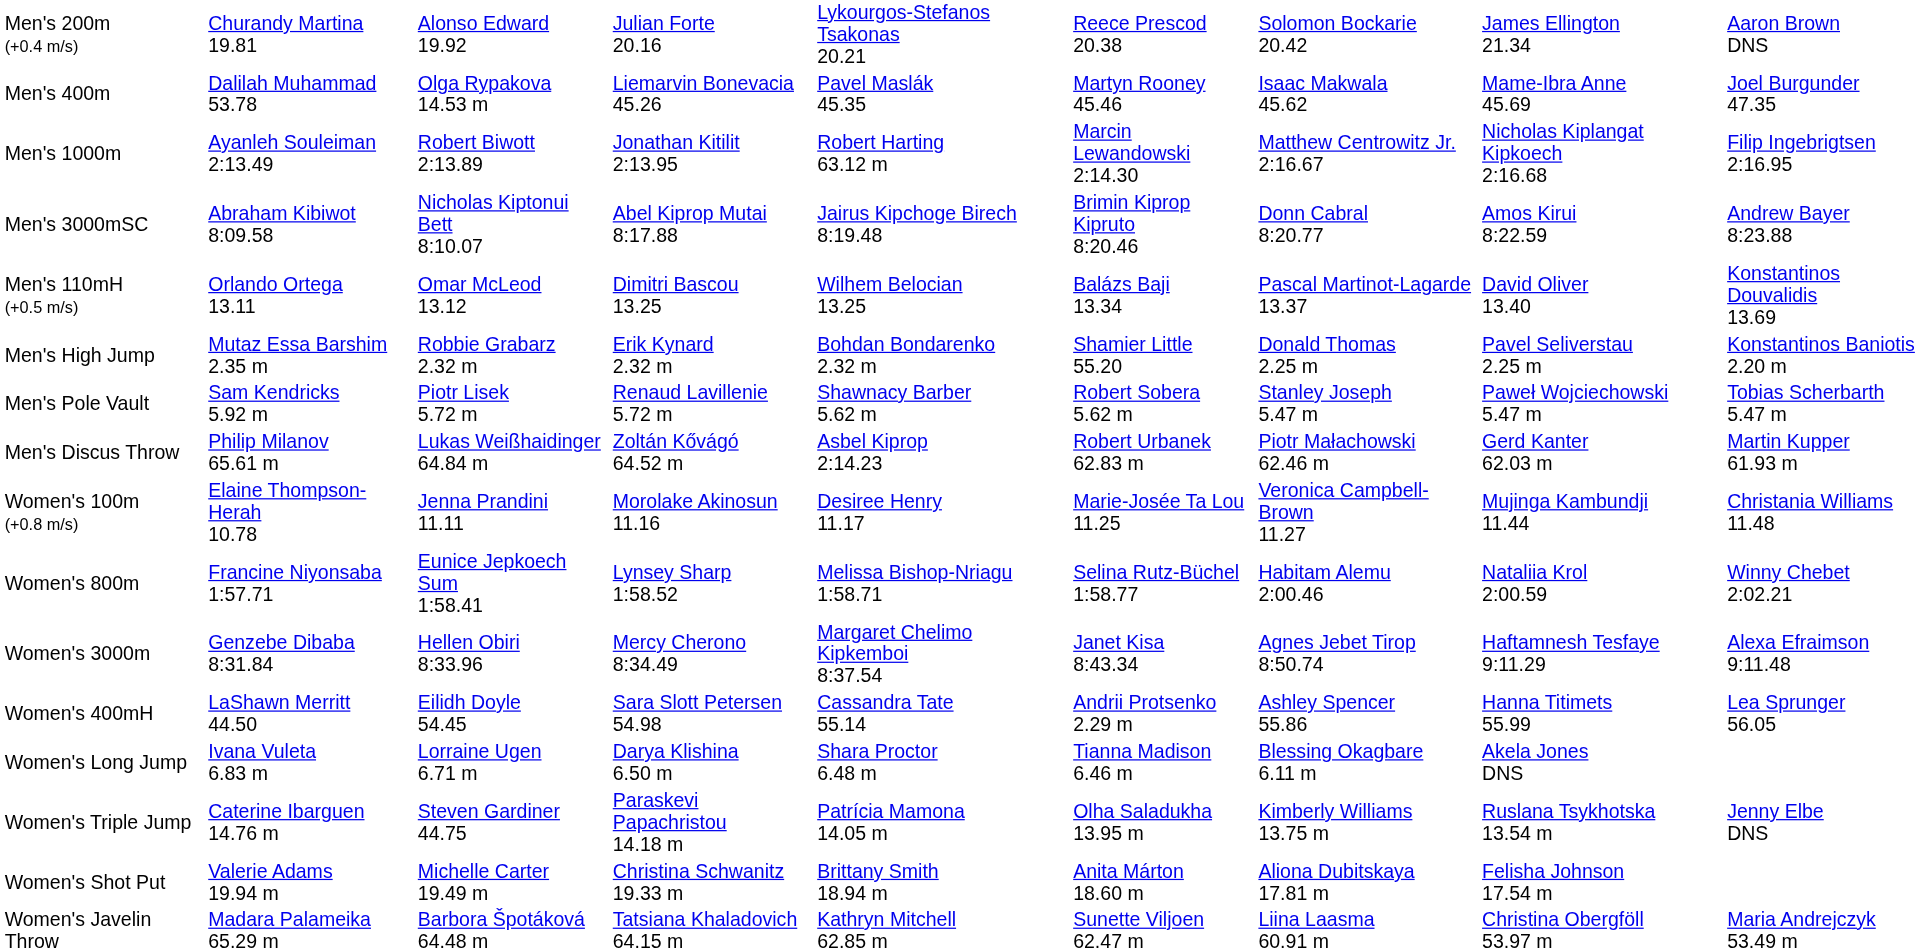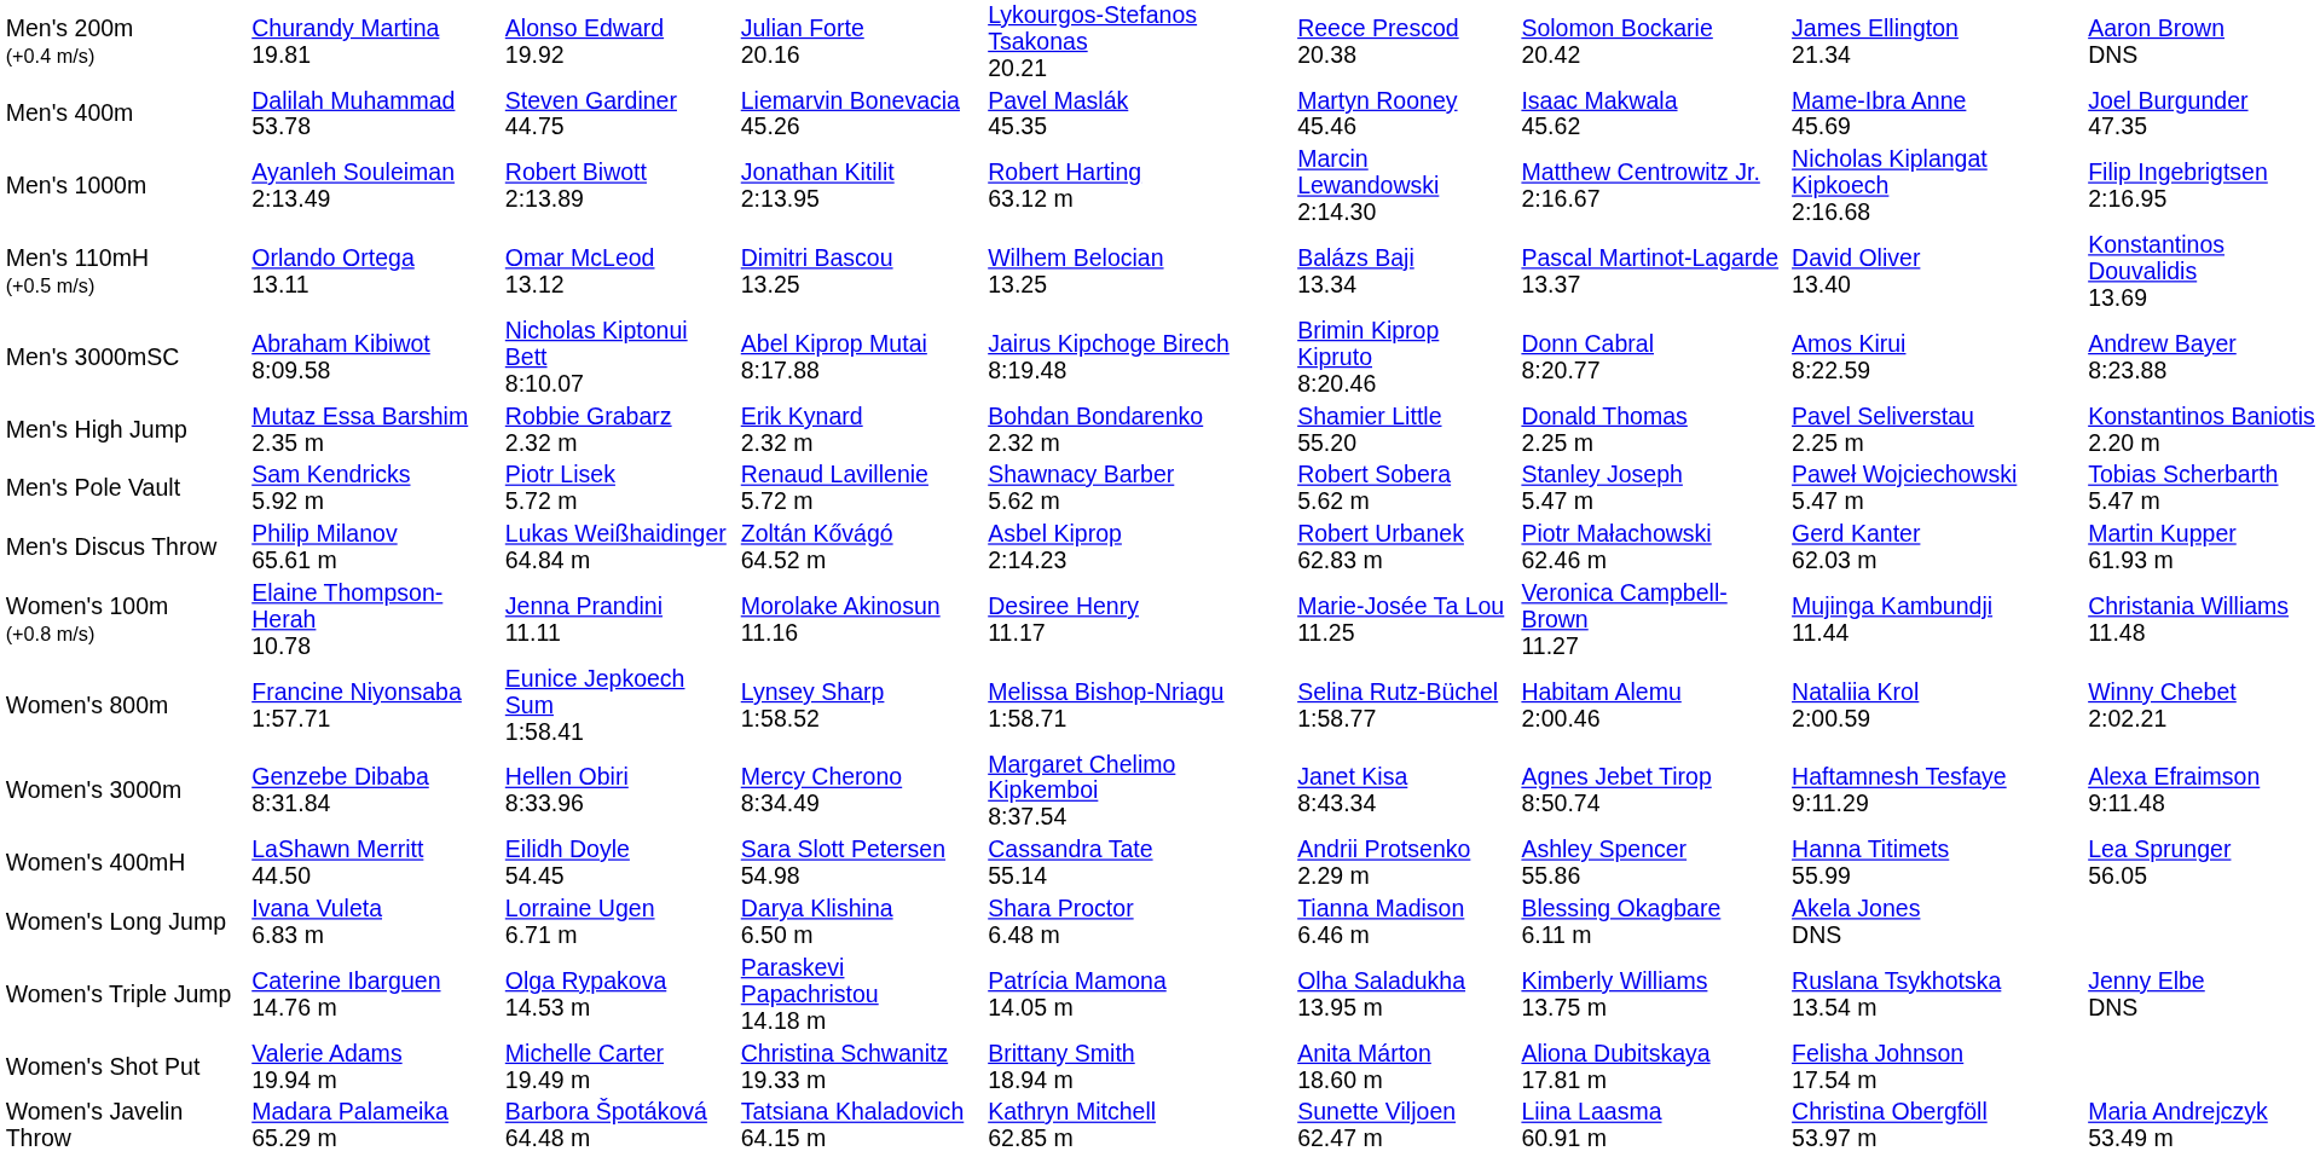Men's 400m | column 3: Olga Rypakova 14.53 m -> Steven Gardiner 44.75
rows swapped: Men's 110mH (+0.5 m/s) <-> Men's 3000mSC
Women's Triple Jump | column 3: Steven Gardiner 44.75 -> Olga Rypakova 14.53 m
